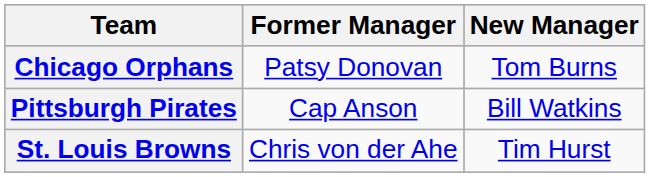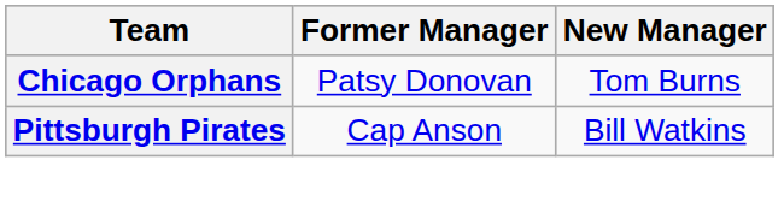- row: St. Louis Browns | Chris von der Ahe | Tim Hurst
